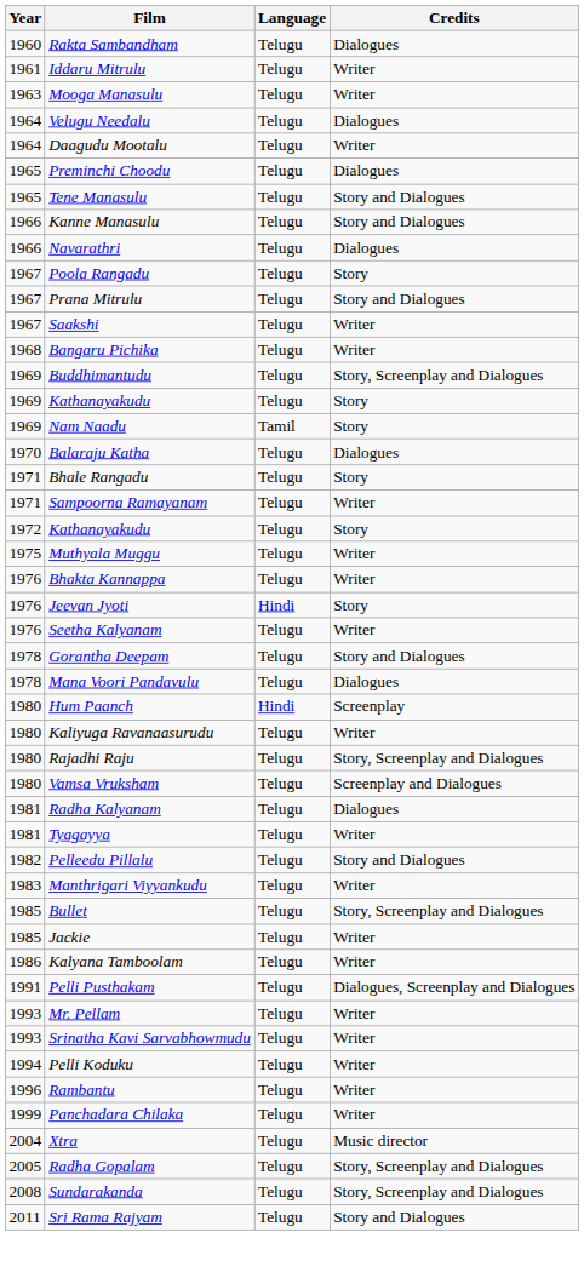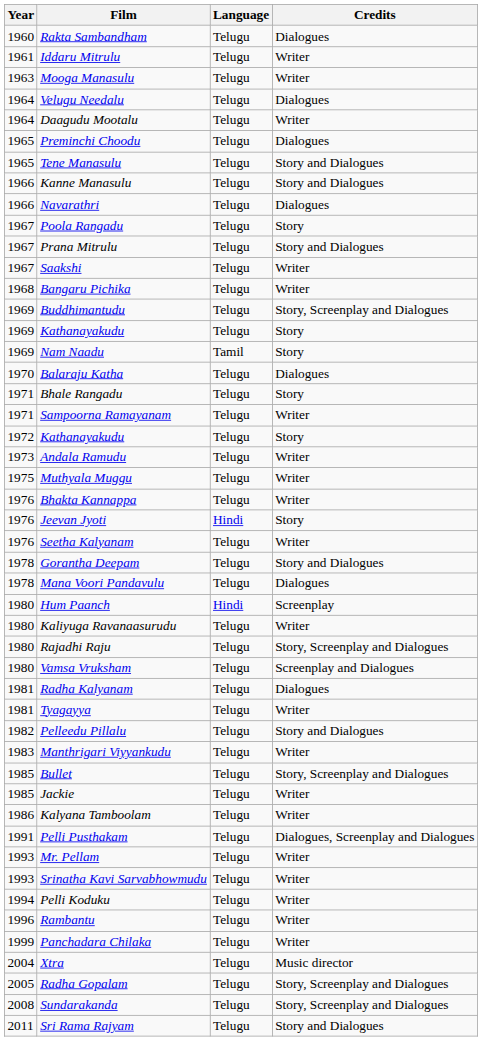+ row: 1973 | Andala Ramudu | Telugu | Writer
